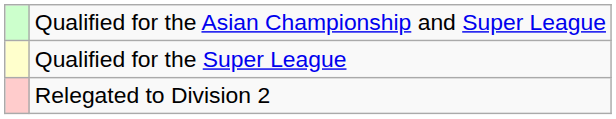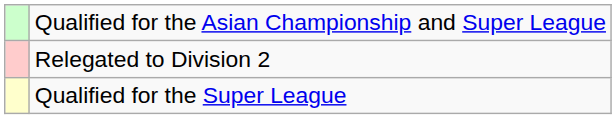rows swapped: Qualified for the Super League <-> Relegated to Division 2
